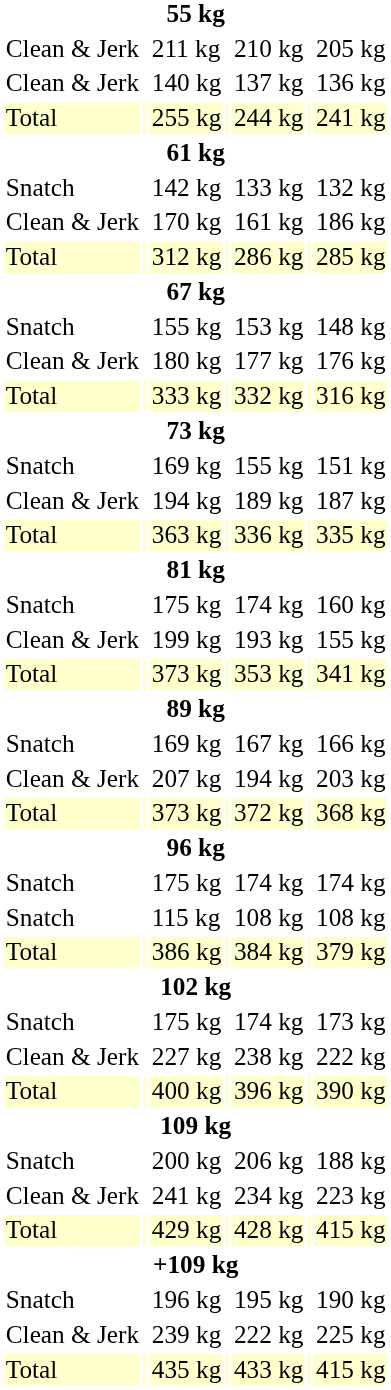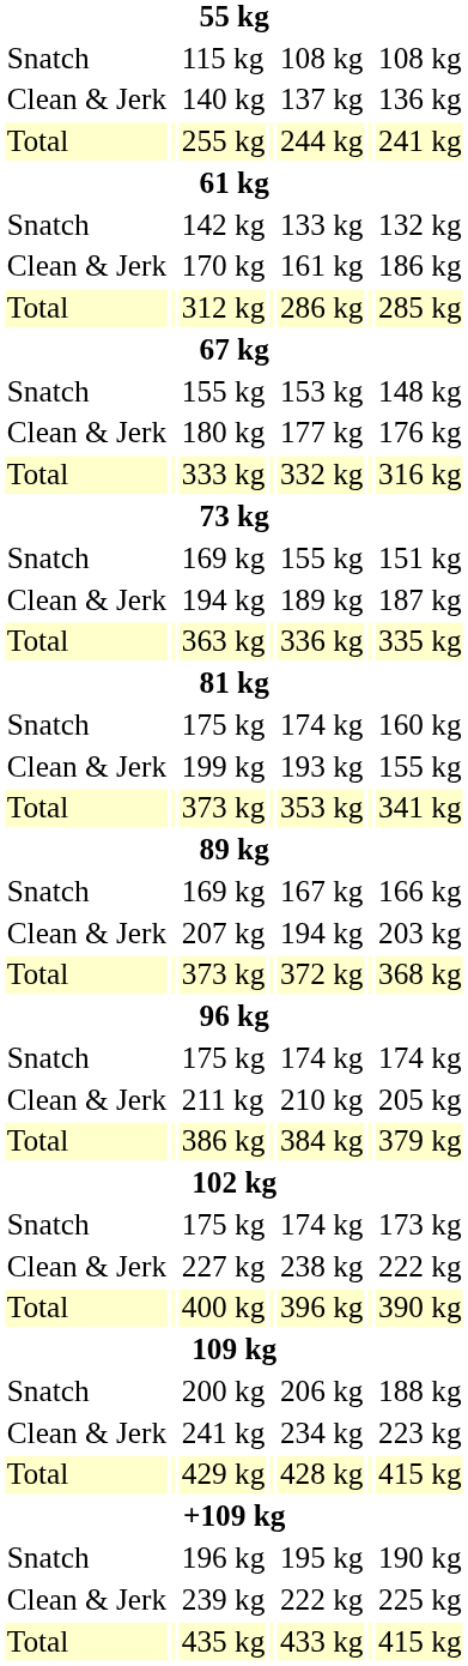rows swapped: 115 kg <-> 211 kg
